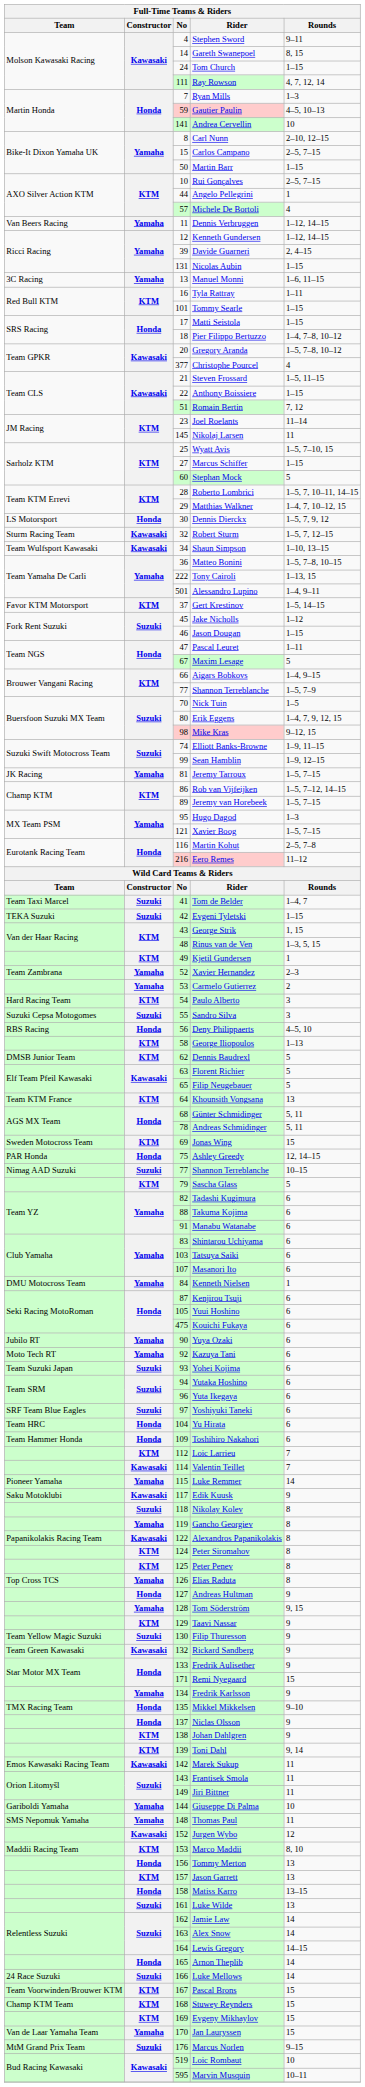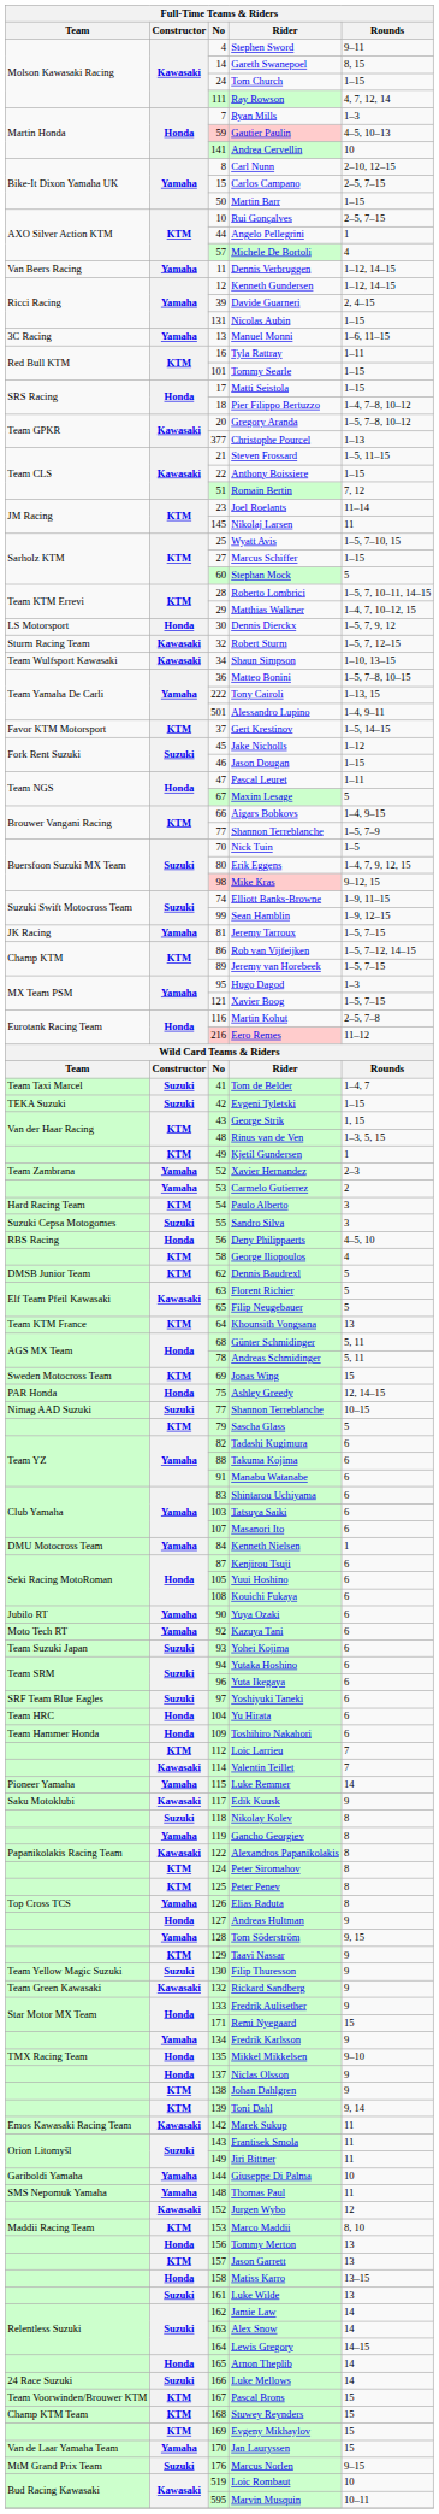Christophe Pourcel | Rounds: 4 -> 1–13
George Iliopoulos | Rounds: 1–13 -> 4
Kouichi Fukaya | No: 475 -> 108
